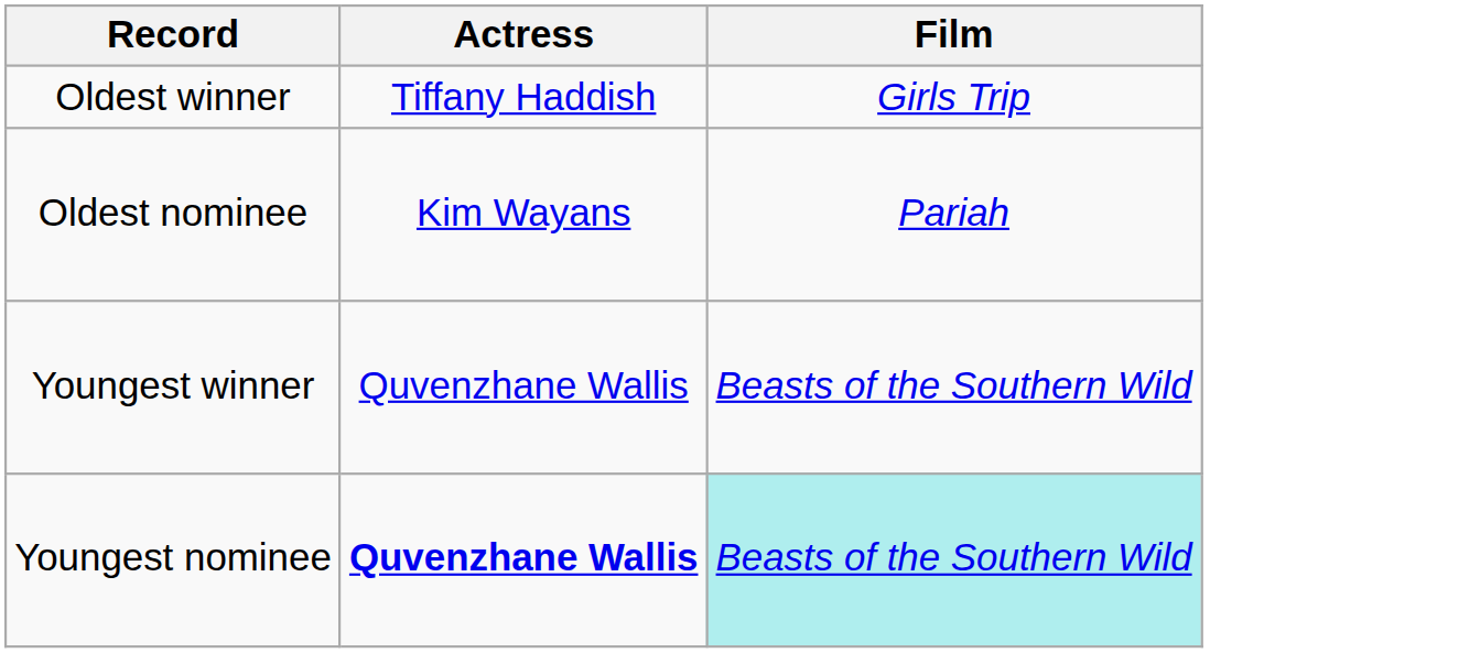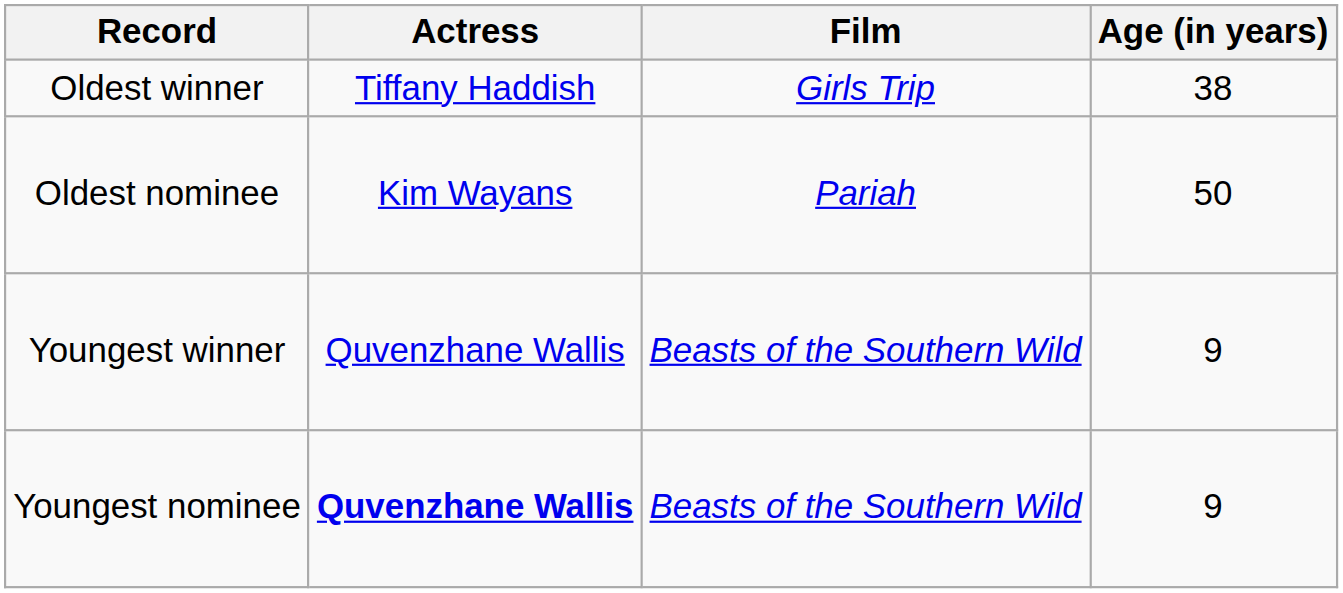+ column: Age (in years) | 38 | 50 | 9 | 9
Youngest nominee | Film: paleturquoise background -> no background
